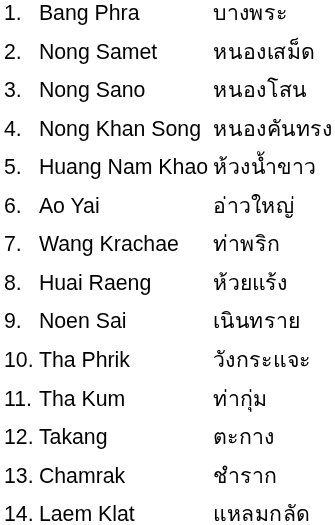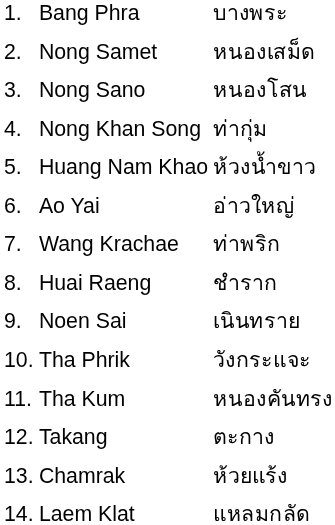Nong Khan Song | column 3: หนองคันทรง -> ท่ากุ่ม
Huai Raeng | column 3: ห้วยแร้ง -> ชำราก
Tha Kum | column 3: ท่ากุ่ม -> หนองคันทรง
Chamrak | column 3: ชำราก -> ห้วยแร้ง
